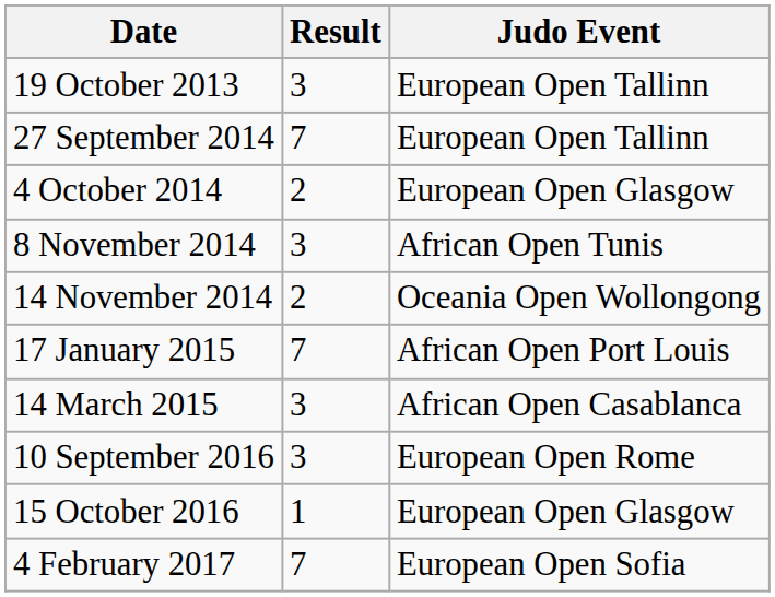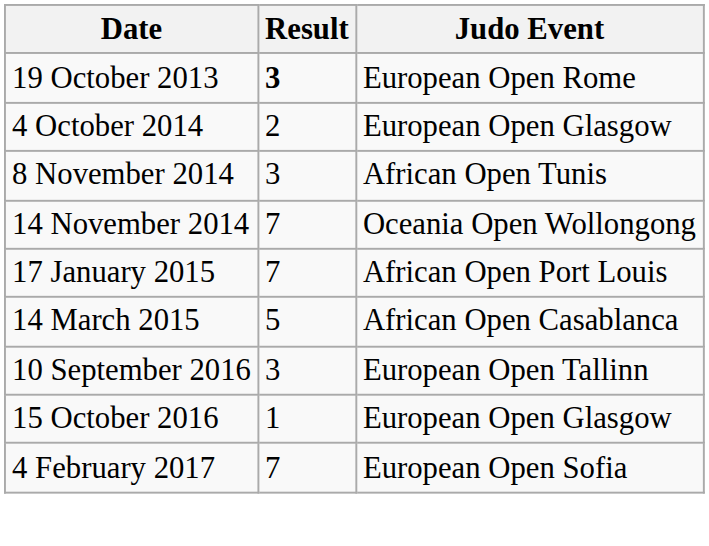19 October 2013 | Result: normal -> bold
19 October 2013 | Judo Event: European Open Tallinn -> European Open Rome
- row: 27 September 2014 | 7 | European Open Tallinn
14 November 2014 | Result: 2 -> 7
14 March 2015 | Result: 3 -> 5
10 September 2016 | Judo Event: European Open Rome -> European Open Tallinn
